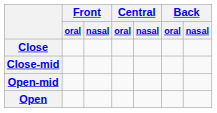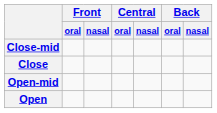rows swapped: Close <-> Close-mid
